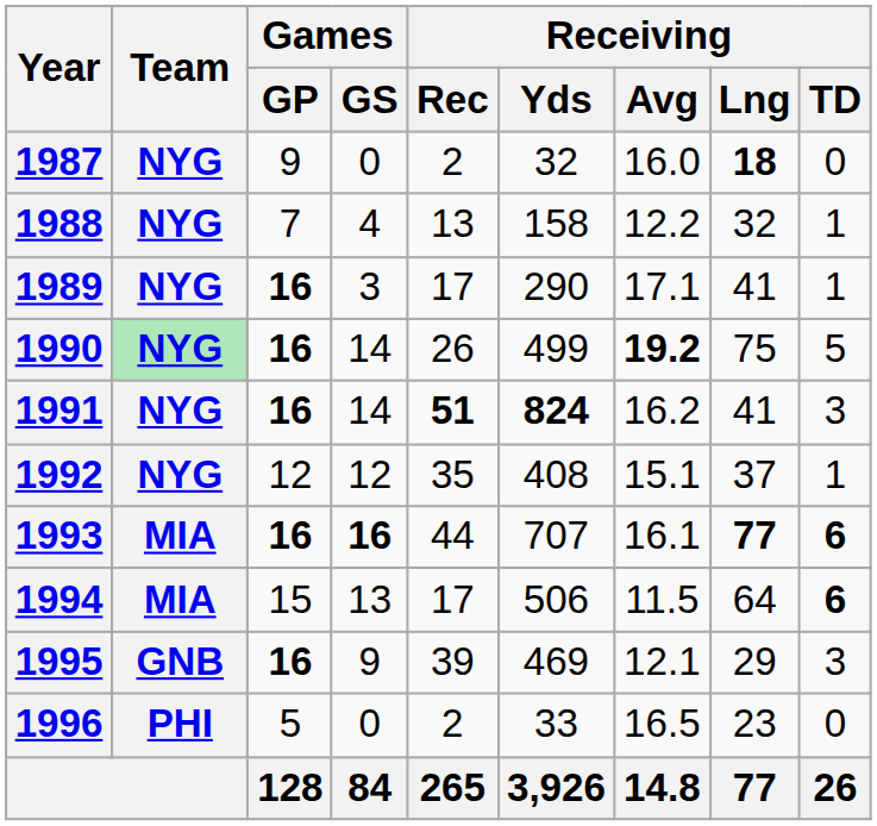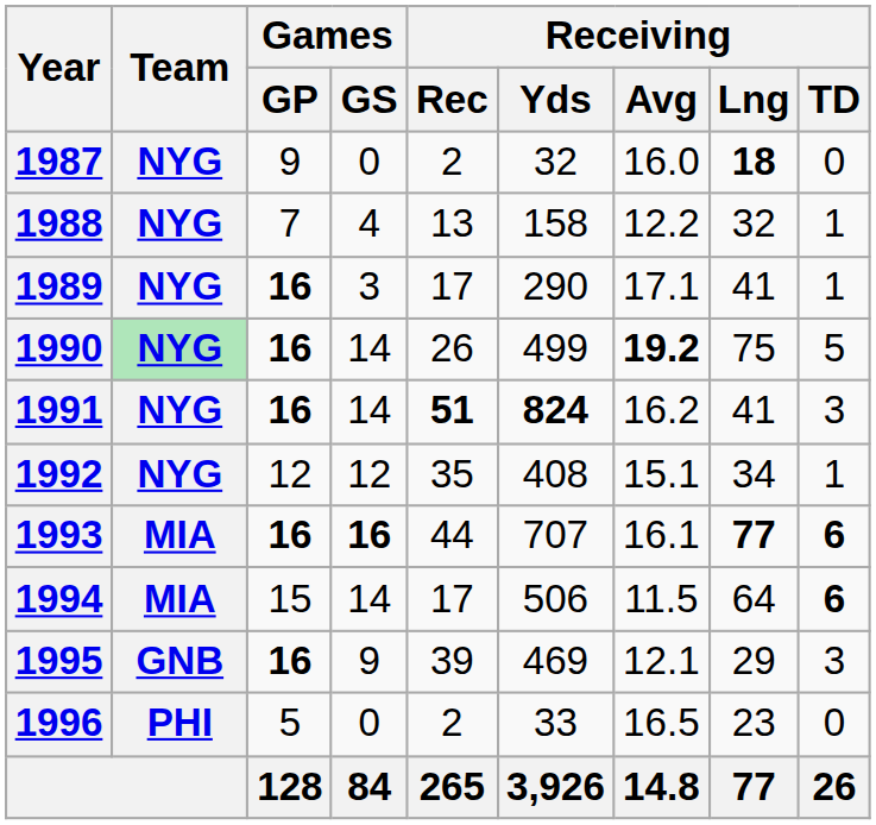1992 | Receiving / Lng: 37 -> 34
1994 | Games / GS: 13 -> 14
